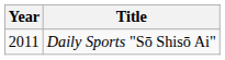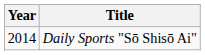Daily Sports "Sō Shisō Ai" | Year: 2011 -> 2014
